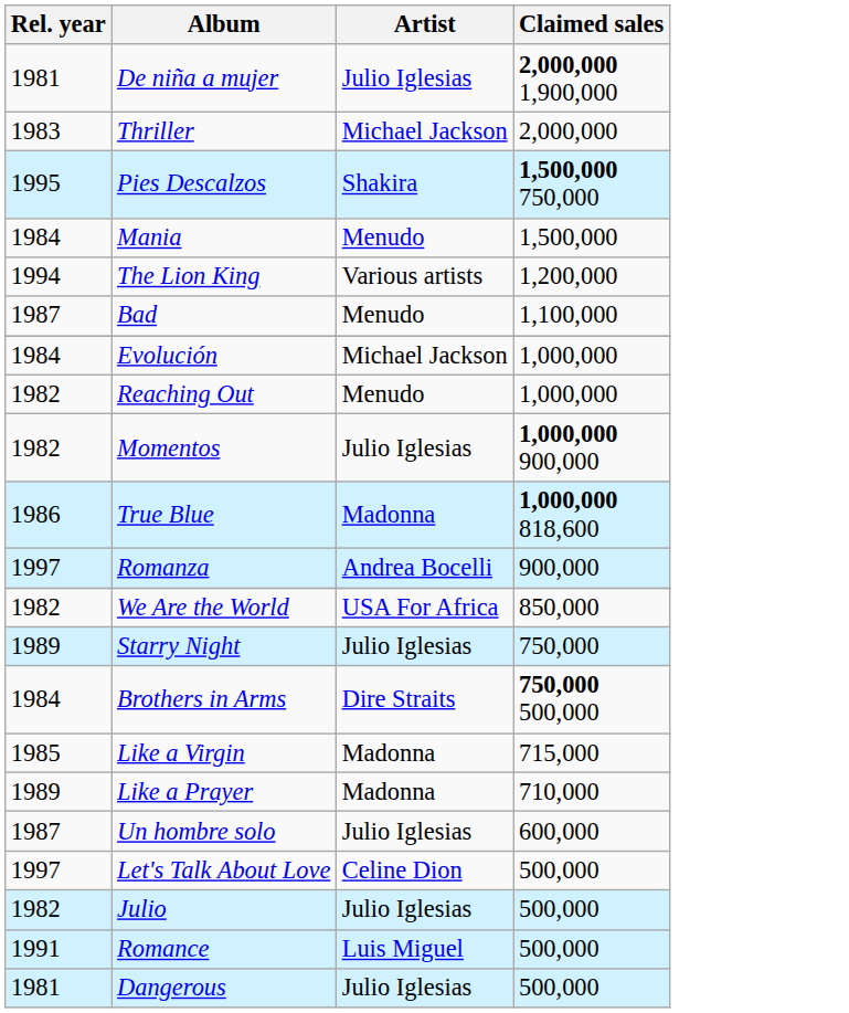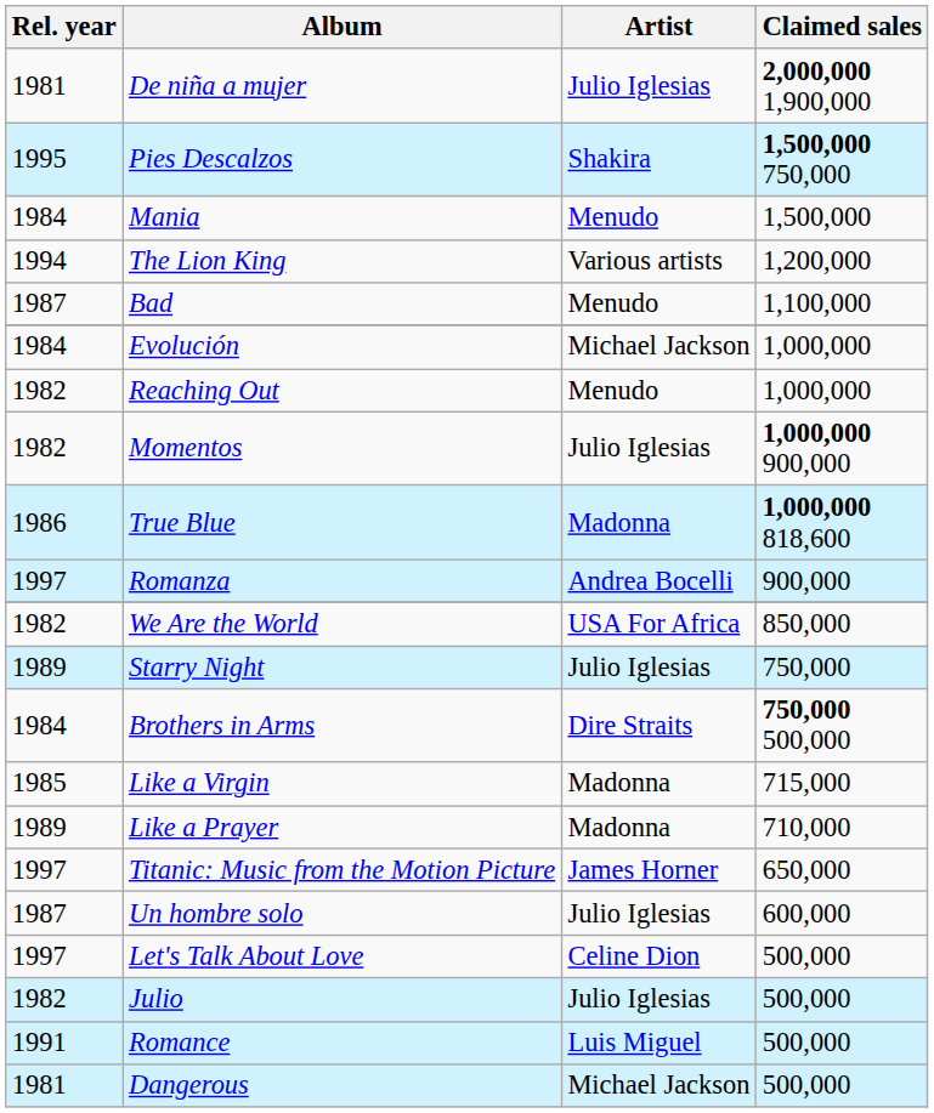- row: 1983 | Thriller | Michael Jackson | 2,000,000
+ row: 1997 | Titanic: Music from the Motion Picture | James Horner | 650,000
Dangerous | Artist: Julio Iglesias -> Michael Jackson
